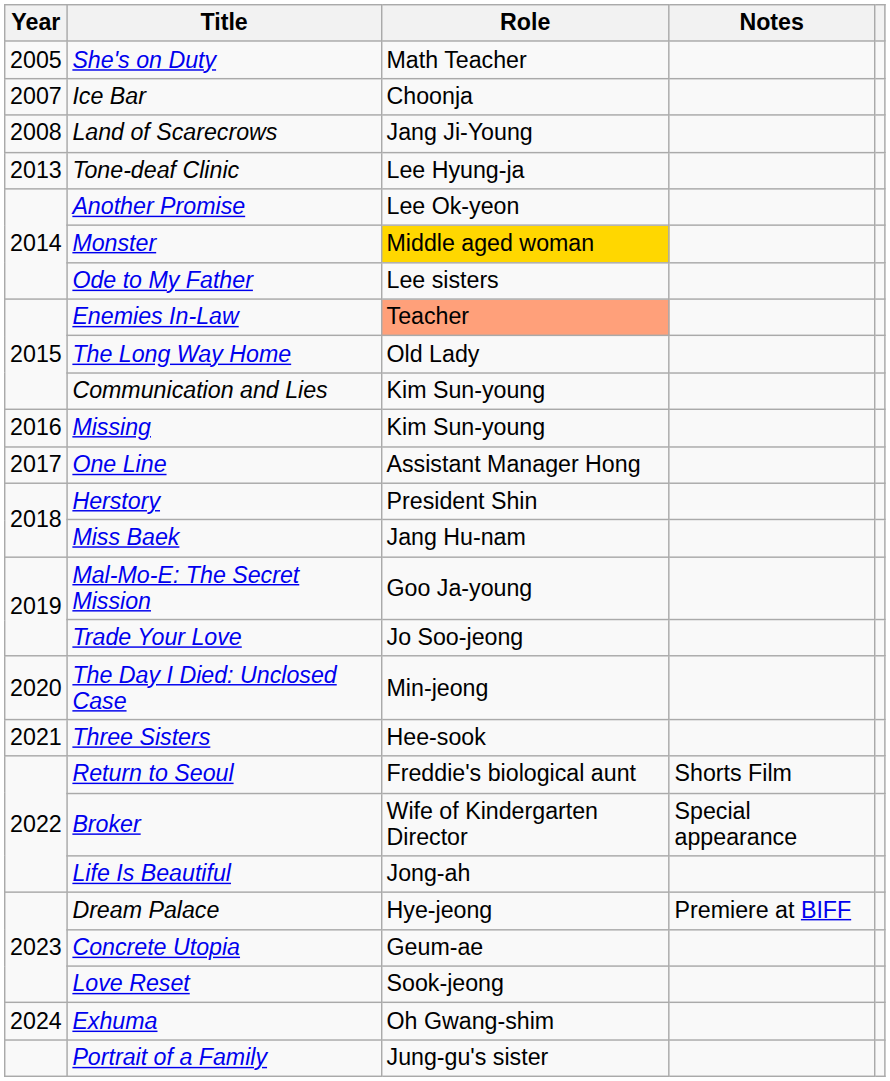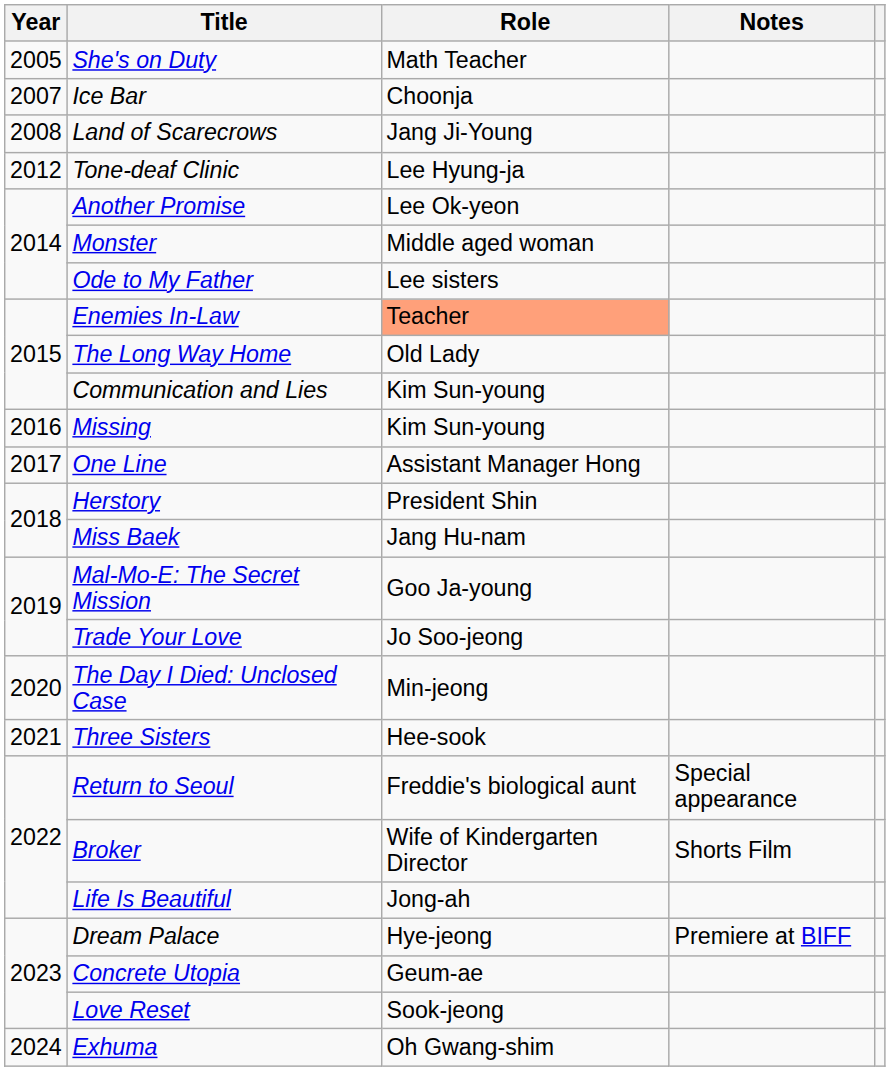Tone-deaf Clinic | Year: 2013 -> 2012
Monster | Role: gold background -> no background
Return to Seoul | Notes: Shorts Film -> Special appearance
Broker | Notes: Special appearance -> Shorts Film
- row: Portrait of a Family | Jung-gu's sister
